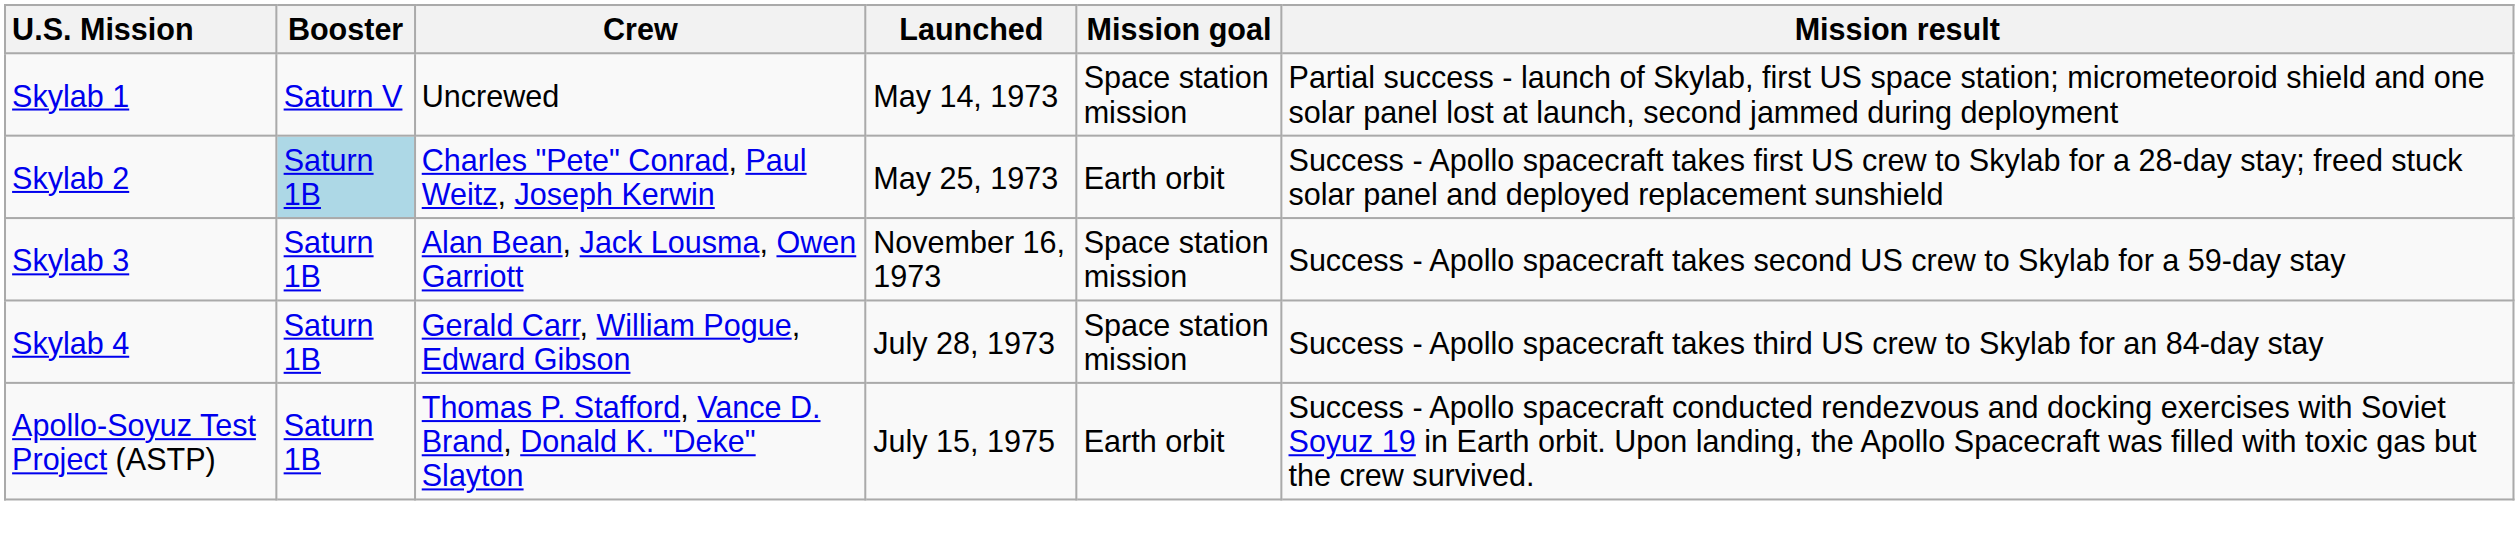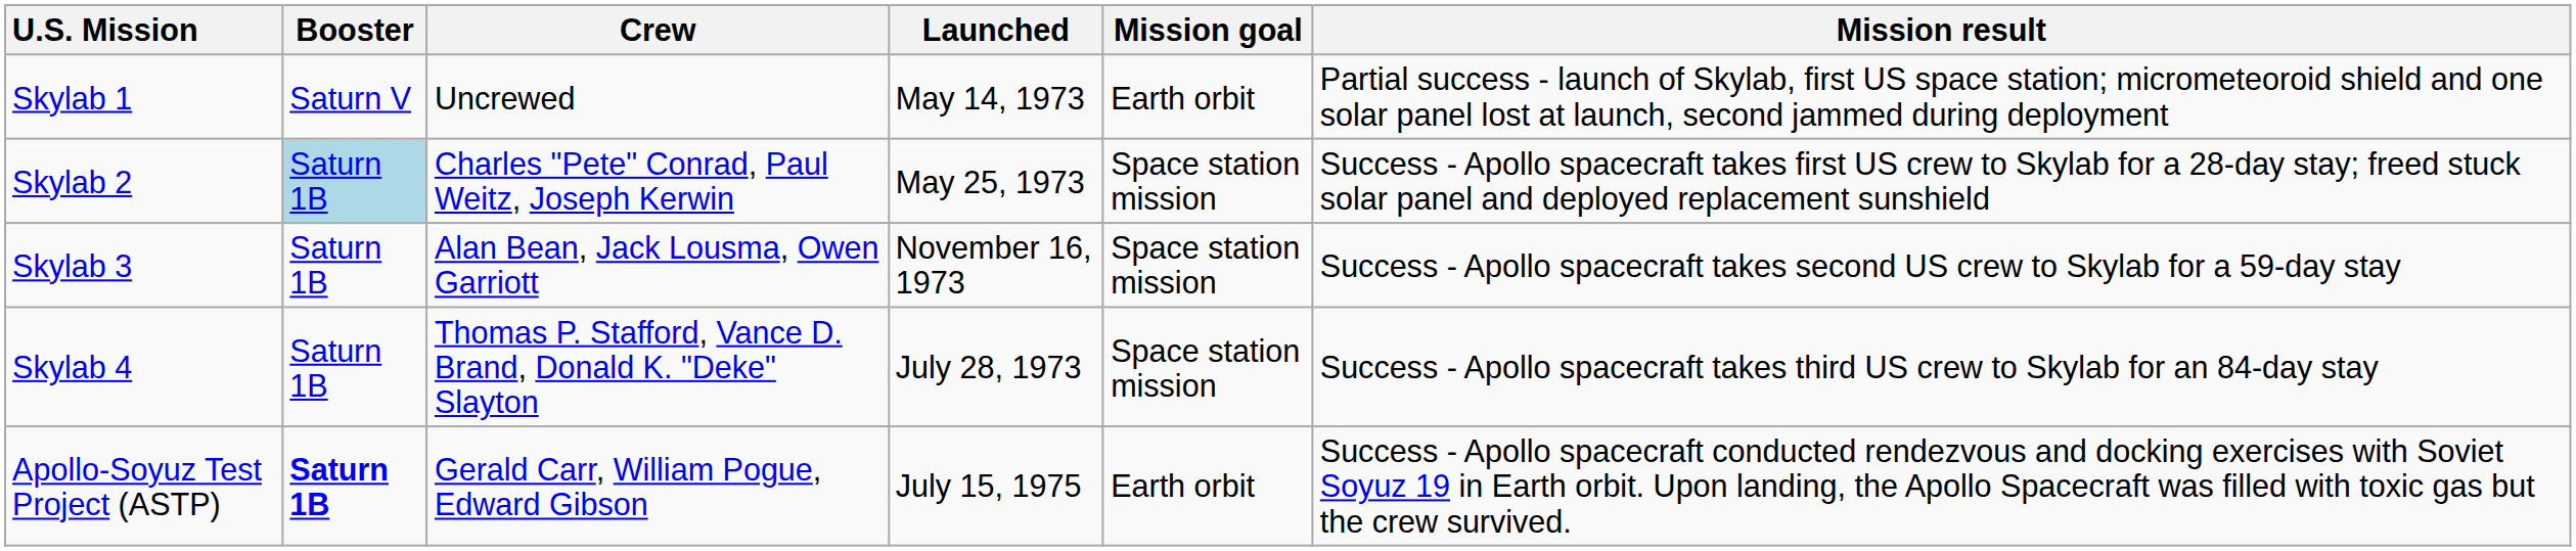Skylab 1 | Mission goal: Space station mission -> Earth orbit
Skylab 2 | Mission goal: Earth orbit -> Space station mission
Skylab 4 | Crew: Gerald Carr, William Pogue, Edward Gibson -> Thomas P. Stafford, Vance D. Brand, Donald K. "Deke" Slayton
Apollo-Soyuz Test Project (ASTP) | Booster: normal -> bold
Apollo-Soyuz Test Project (ASTP) | Crew: Thomas P. Stafford, Vance D. Brand, Donald K. "Deke" Slayton -> Gerald Carr, William Pogue, Edward Gibson
